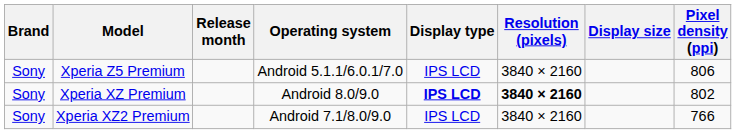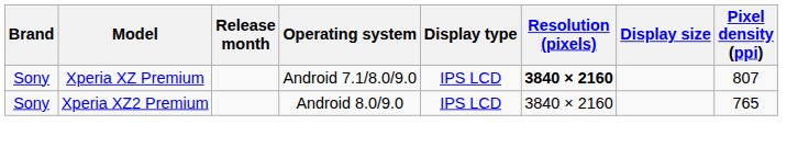- row: Sony | Xperia Z5 Premium | Android 5.1.1/6.0.1/7.0 | IPS LCD | 3840 × 2160 | 806
Xperia XZ Premium | Operating system: Android 8.0/9.0 -> Android 7.1/8.0/9.0
Xperia XZ Premium | Display type: bold -> normal
Xperia XZ Premium | Pixel density (ppi): 802 -> 807
Xperia XZ2 Premium | Operating system: Android 7.1/8.0/9.0 -> Android 8.0/9.0
Xperia XZ2 Premium | Pixel density (ppi): 766 -> 765
